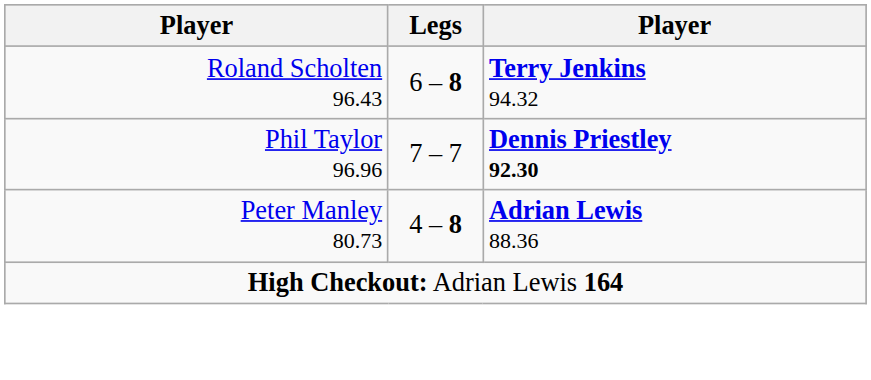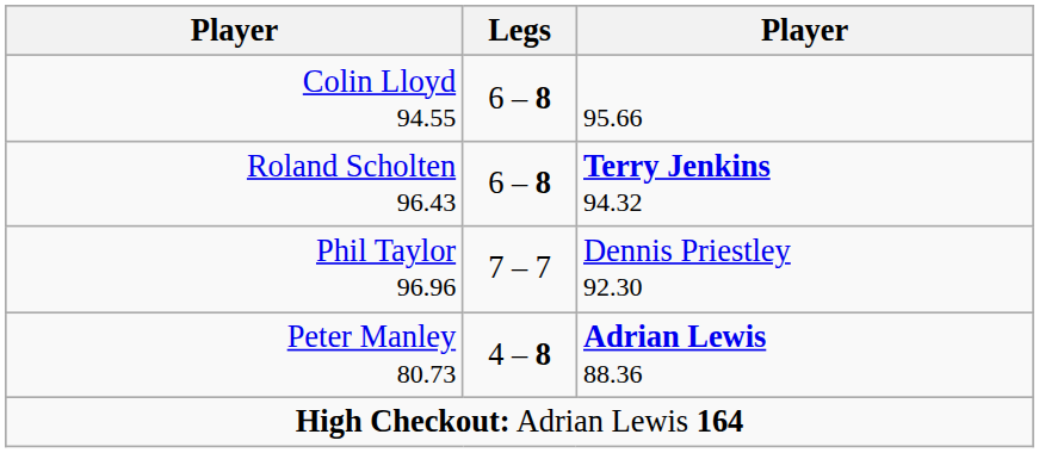+ row: Colin Lloyd 94.55 | 6 – 8 | 95.66
Phil Taylor 96.96 | column 3: bold -> normal
